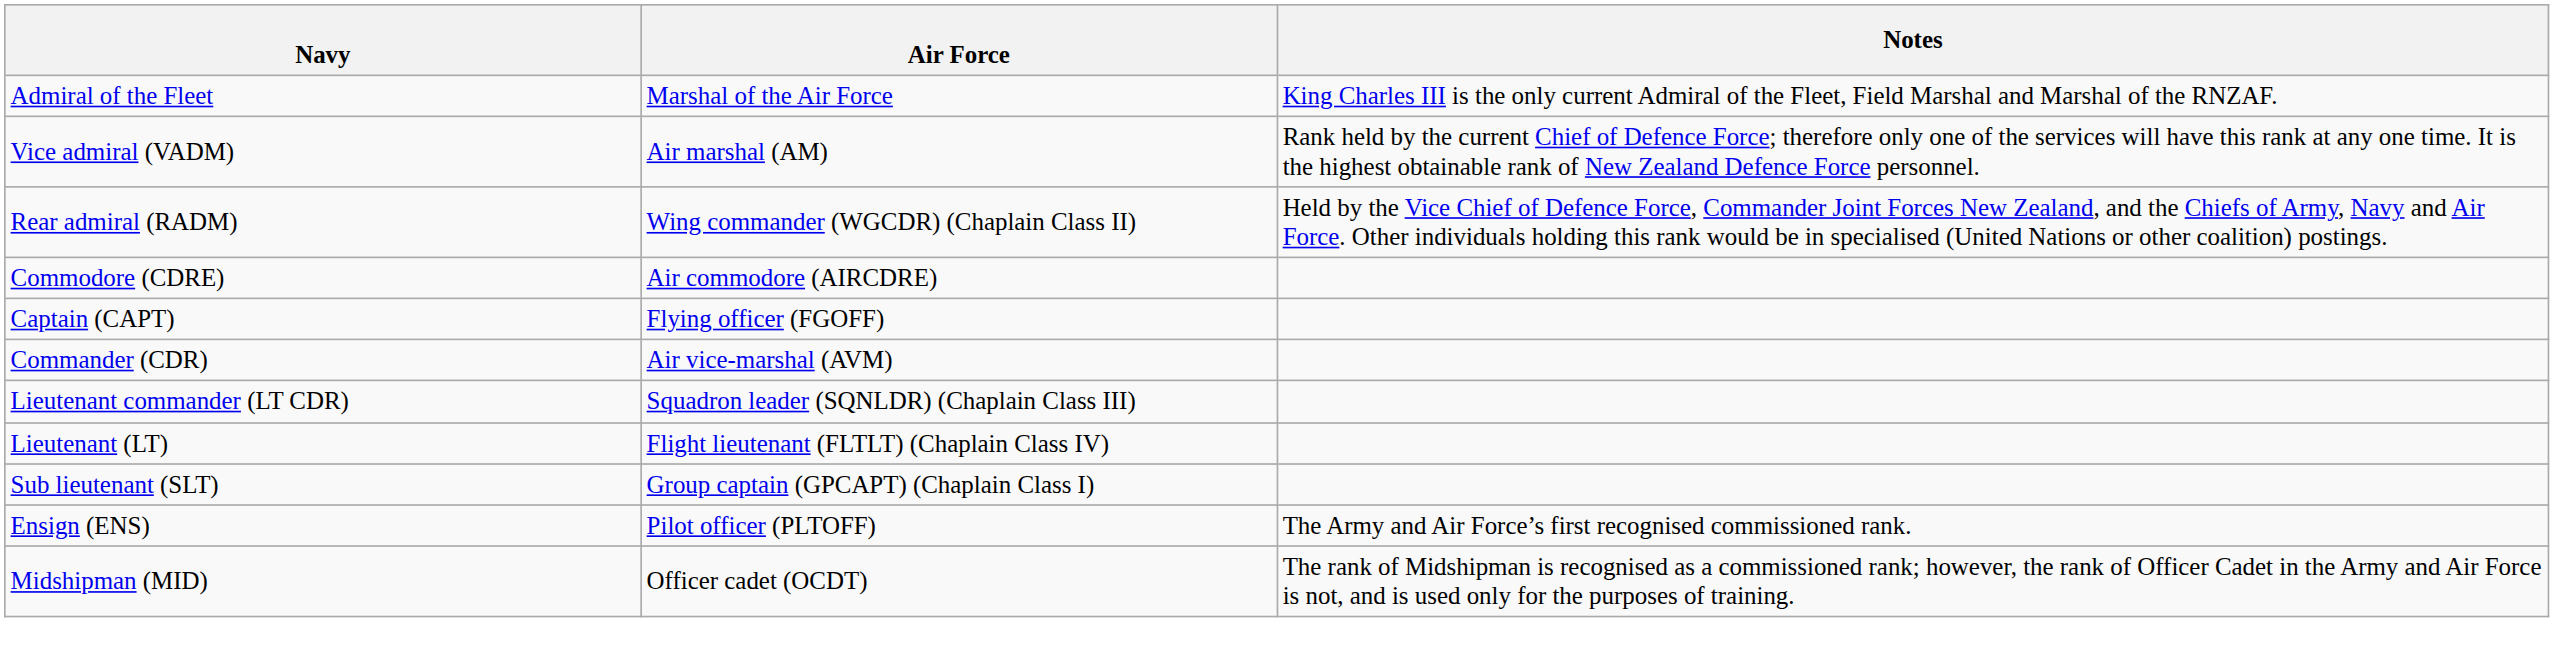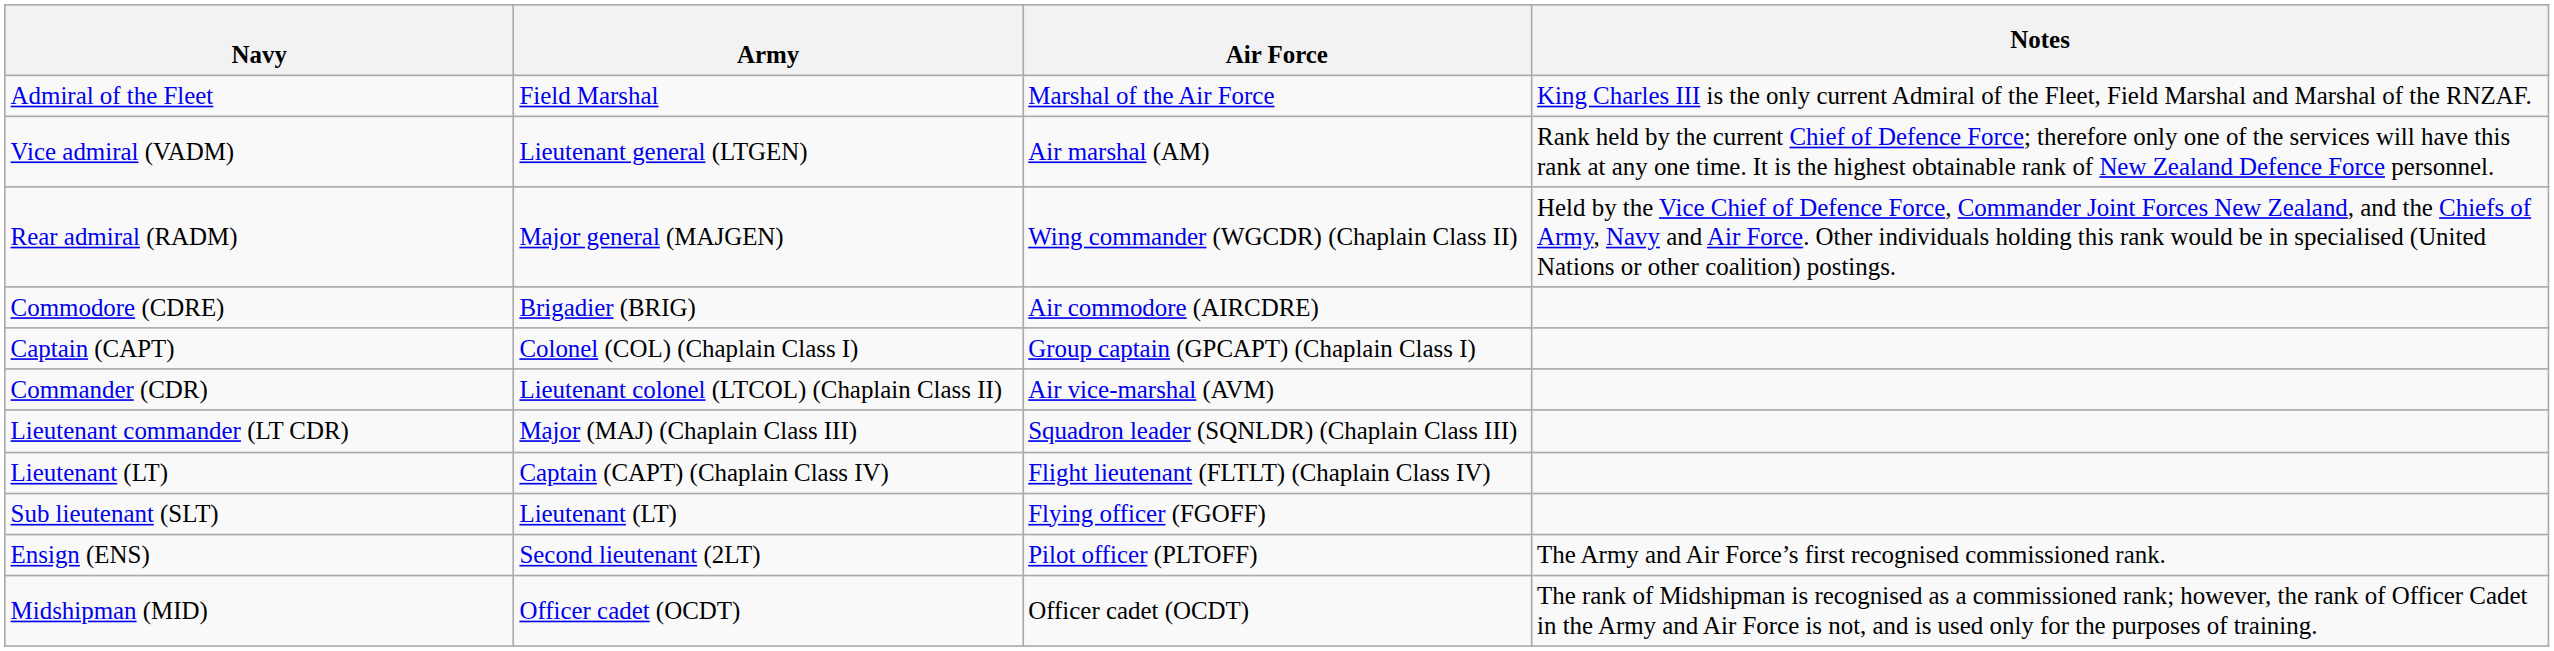+ column: Army | Field Marshal | Lieutenant general (LTGEN) | Major general (MAJGEN) | Brigadier (BRIG) | Colonel (COL) (Chaplain Class I) | Lieutenant colonel (LTCOL) (Chaplain Class II) | Major (MAJ) (Chaplain Class III) | Captain (CAPT) (Chaplain Class IV) | Lieutenant (LT) | Second lieutenant (2LT) | Officer cadet (OCDT)
Captain (CAPT) | Air Force: Flying officer (FGOFF) -> Group captain (GPCAPT) (Chaplain Class I)
Sub lieutenant (SLT) | Air Force: Group captain (GPCAPT) (Chaplain Class I) -> Flying officer (FGOFF)
